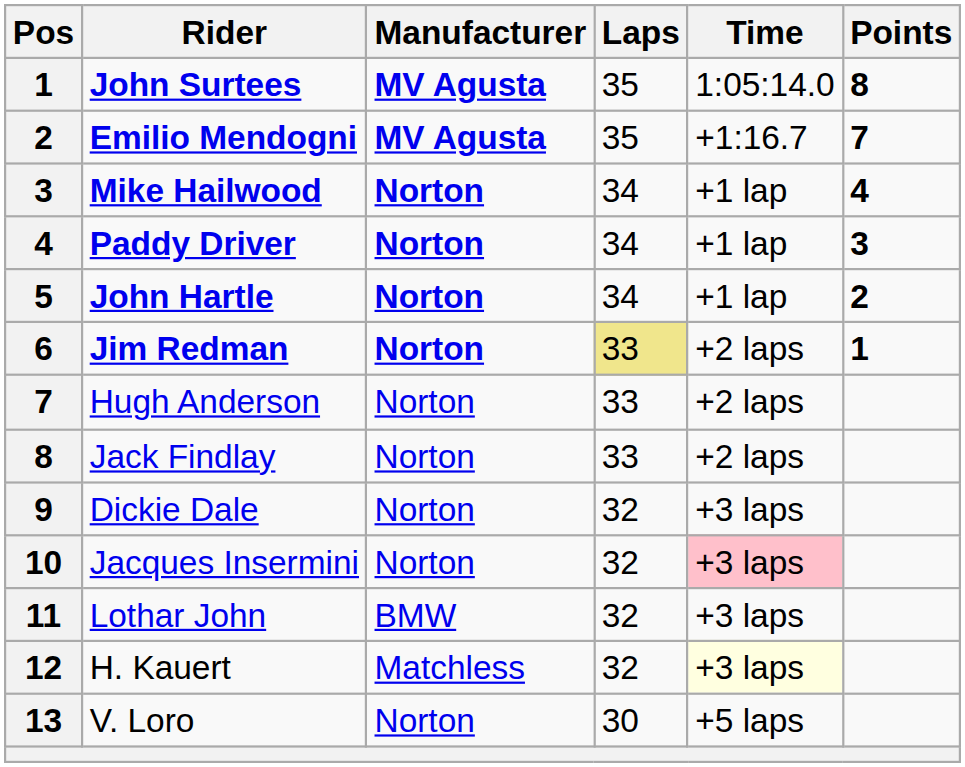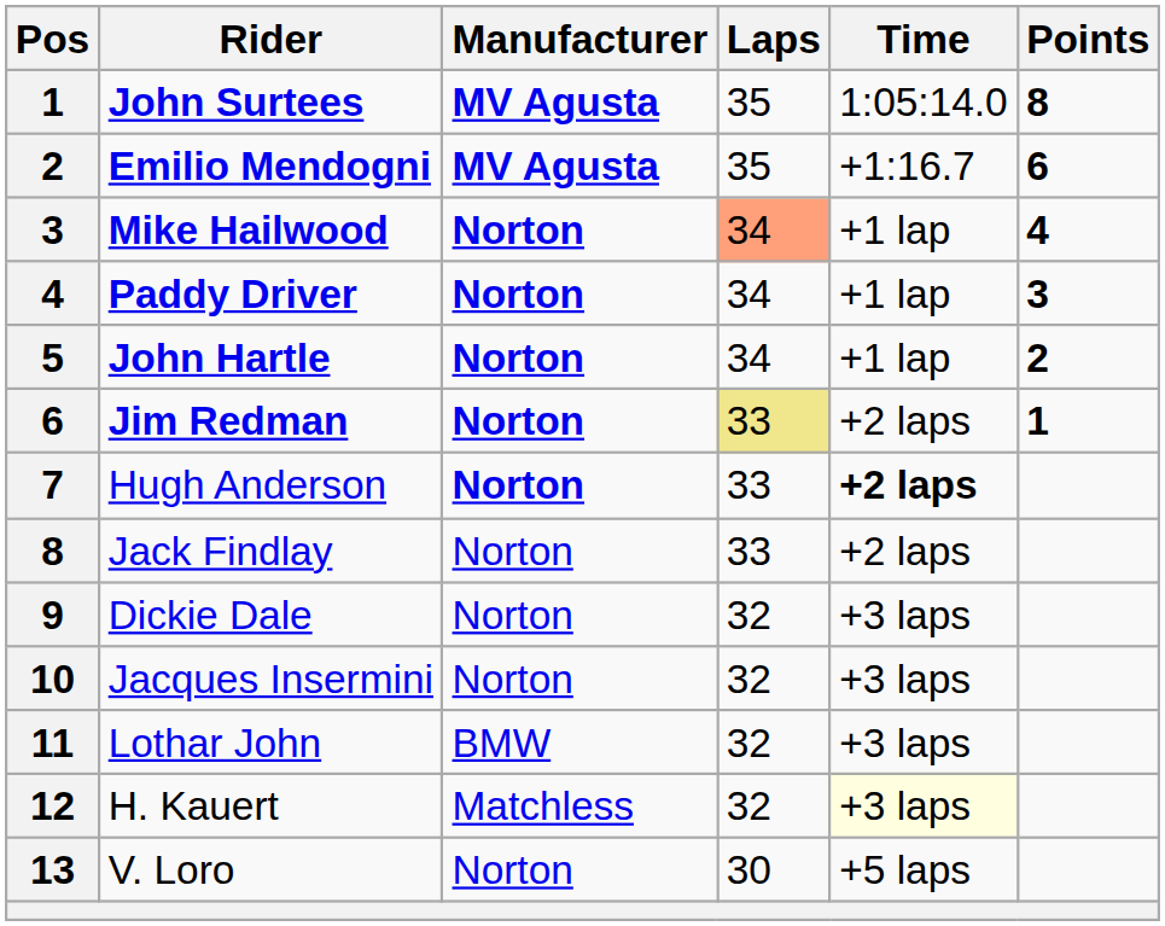Emilio Mendogni | Points: 7 -> 6
Mike Hailwood | Laps: no background -> lightsalmon background
Hugh Anderson | Manufacturer: normal -> bold
Hugh Anderson | Time: normal -> bold
Jacques Insermini | Time: pink background -> no background
